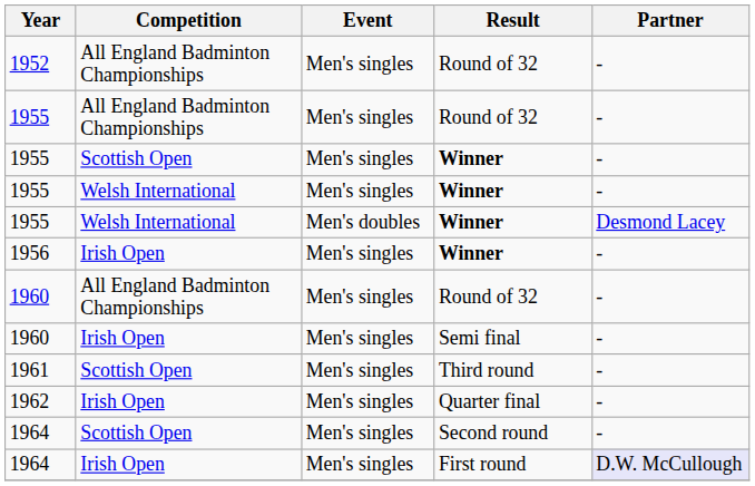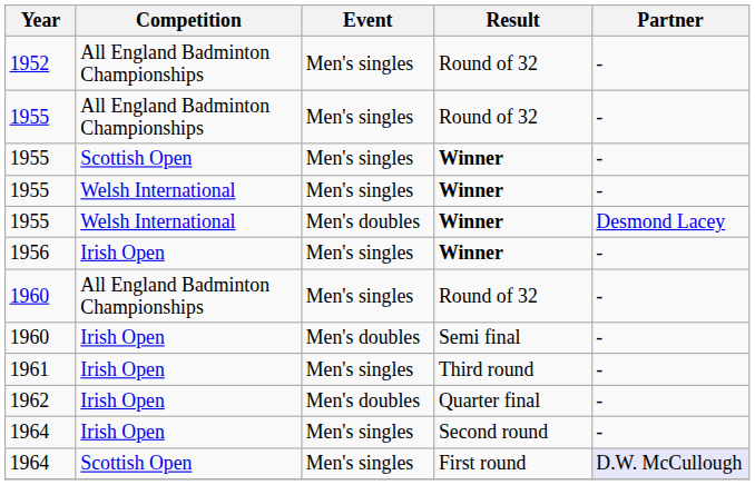1960 / Semi final | Event: Men's singles -> Men's doubles
1961 | Competition: Scottish Open -> Irish Open
1962 | Event: Men's singles -> Men's doubles
1964 / Second round | Competition: Scottish Open -> Irish Open
1964 / First round | Competition: Irish Open -> Scottish Open
